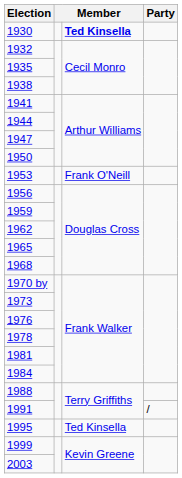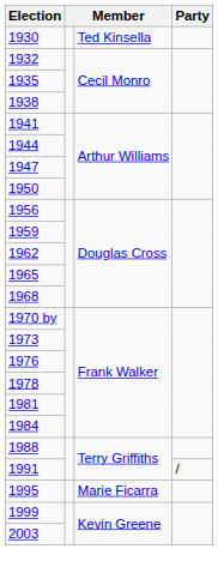1930 | column 3: bold -> normal
- row: 1953 | Frank O'Neill
1995 | column 3: Ted Kinsella -> Marie Ficarra
